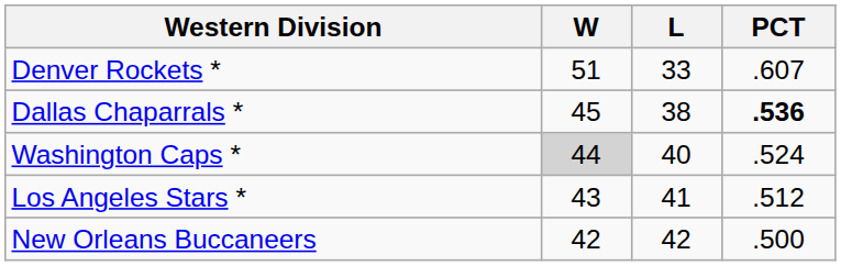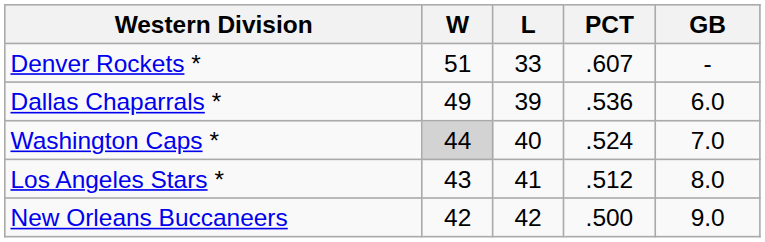+ column: GB | - | 6.0 | 7.0 | 8.0 | 9.0
Dallas Chaparrals * | W: 45 -> 49
Dallas Chaparrals * | L: 38 -> 39
Dallas Chaparrals * | PCT: bold -> normal
